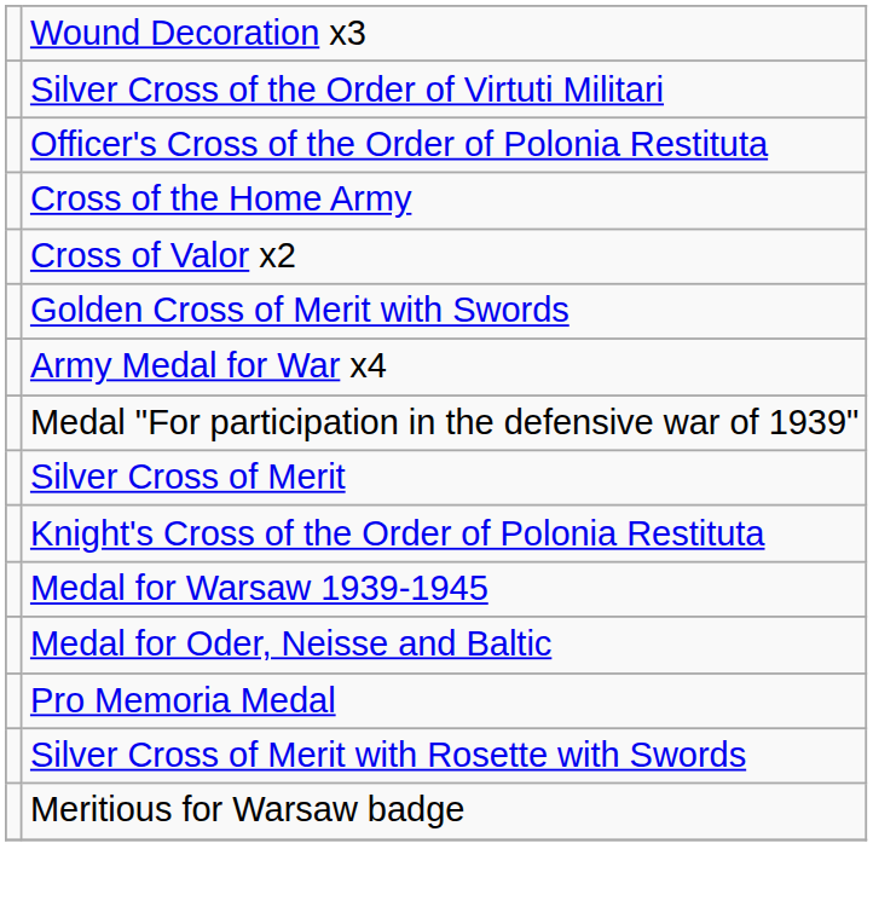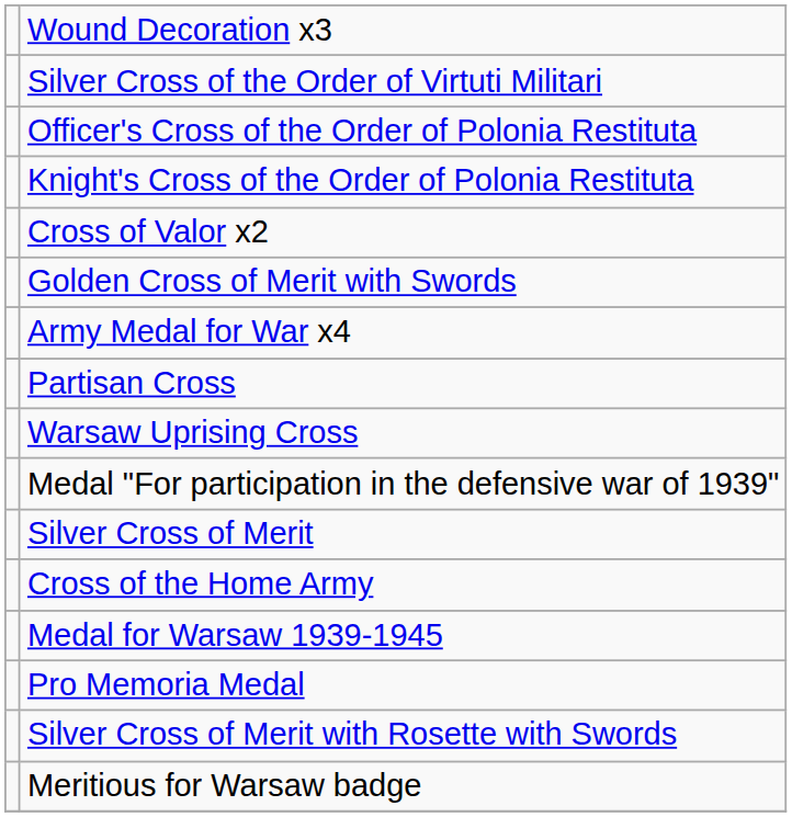rows swapped: Knight's Cross of the Order of Polonia Restituta <-> Cross of the Home Army
+ row: Partisan Cross
+ row: Warsaw Uprising Cross
- row: Medal for Oder, Neisse and Baltic
